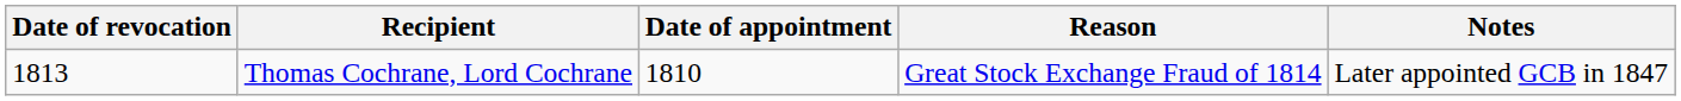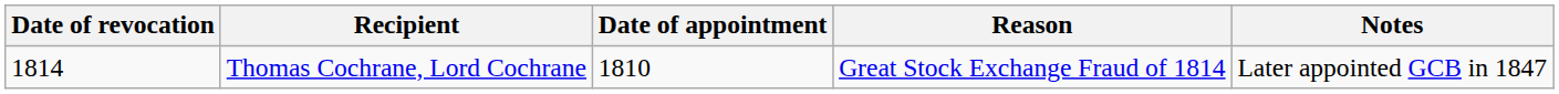Thomas Cochrane, Lord Cochrane | Date of revocation: 1813 -> 1814
